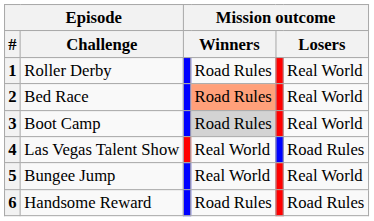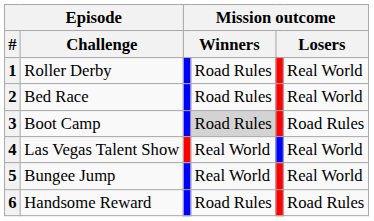2 | column 4: lightsalmon background -> no background
3 | column 6: Real World -> Road Rules
4 | column 6: Road Rules -> Real World
